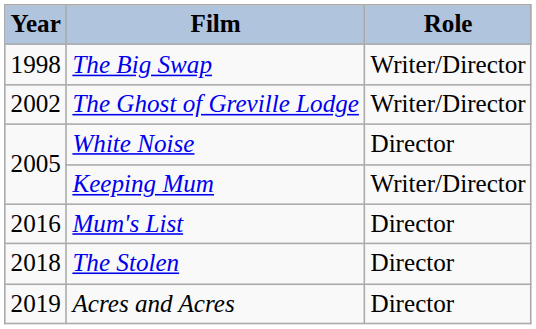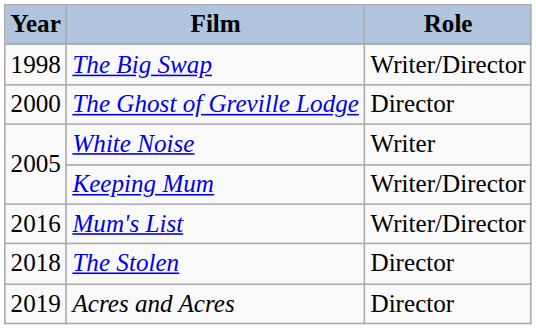The Ghost of Greville Lodge | Year: 2002 -> 2000
The Ghost of Greville Lodge | Role: Writer/Director -> Director
White Noise | Role: Director -> Writer
Mum's List | Role: Director -> Writer/Director
